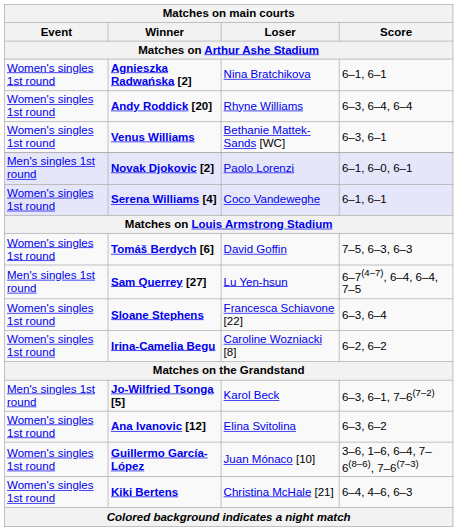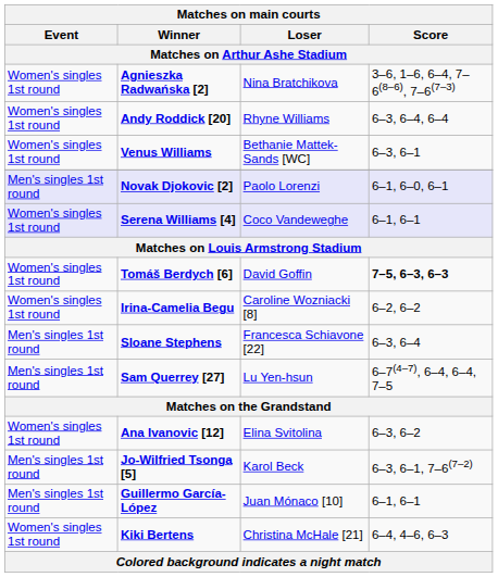Agnieszka Radwańska [2] | Score: 6–1, 6–1 -> 3–6, 1–6, 6–4, 7–6(8–6), 7–6(7–3)
Tomáš Berdych [6] | Score: normal -> bold
rows swapped: Sam Querrey [27] <-> Irina-Camelia Begu
Sloane Stephens | Event: Women's singles 1st round -> Men's singles 1st round
rows swapped: Ana Ivanovic [12] <-> Jo-Wilfried Tsonga [5]
Guillermo García-López | Event: Women's singles 1st round -> Men's singles 1st round
Guillermo García-López | Score: 3–6, 1–6, 6–4, 7–6(8–6), 7–6(7–3) -> 6–1, 6–1
